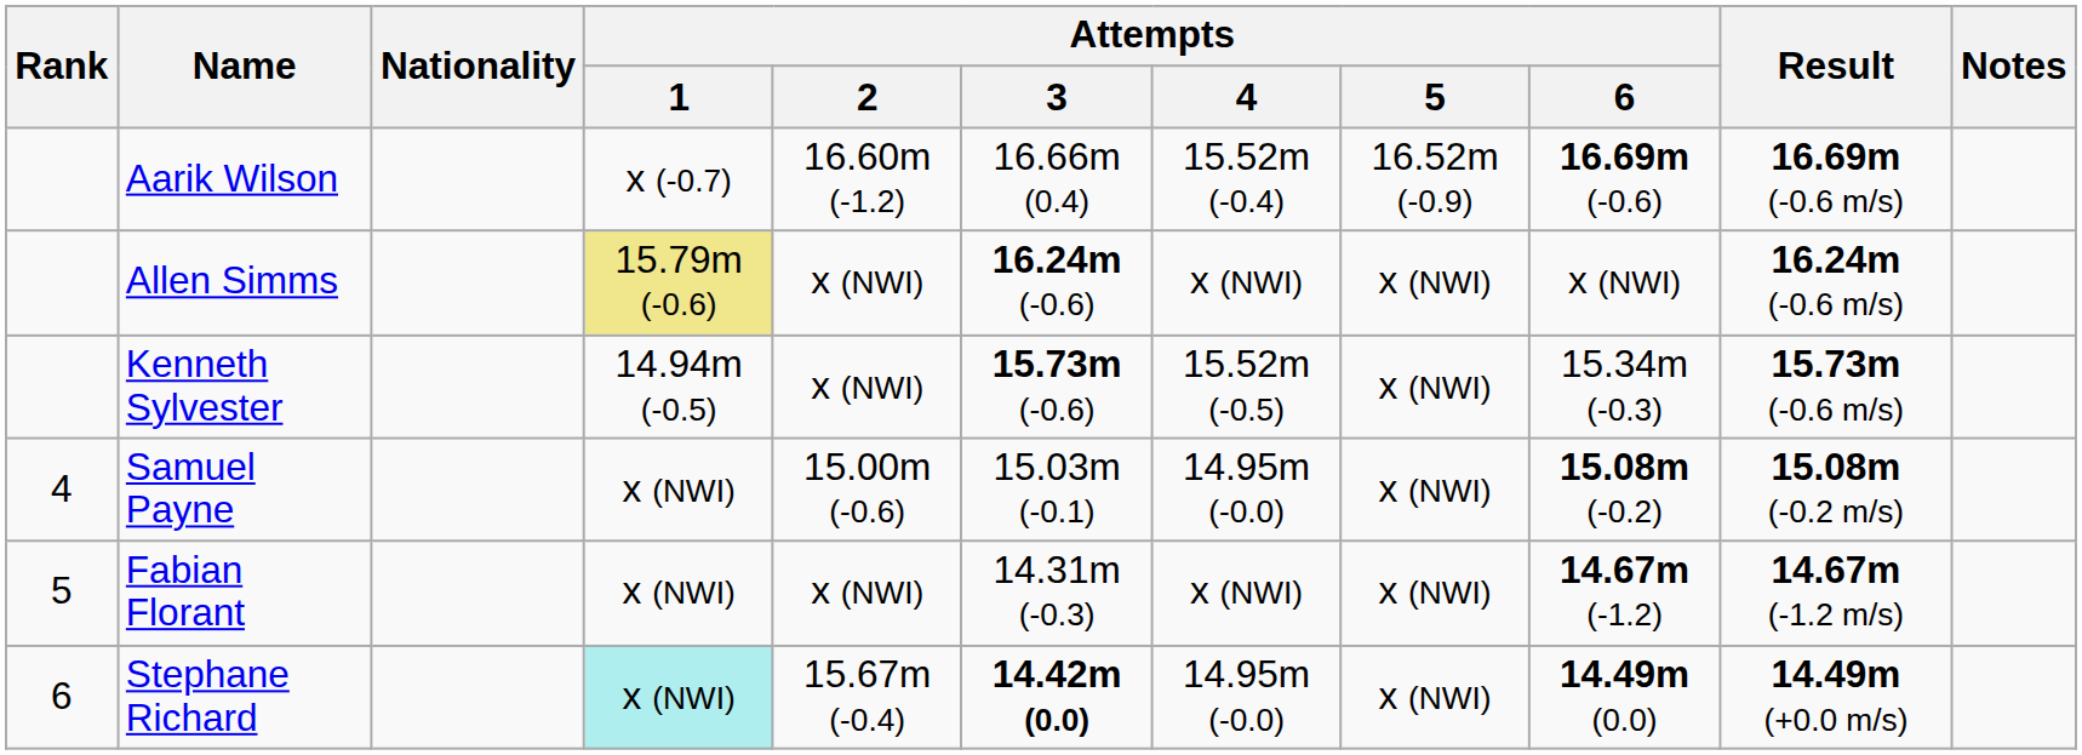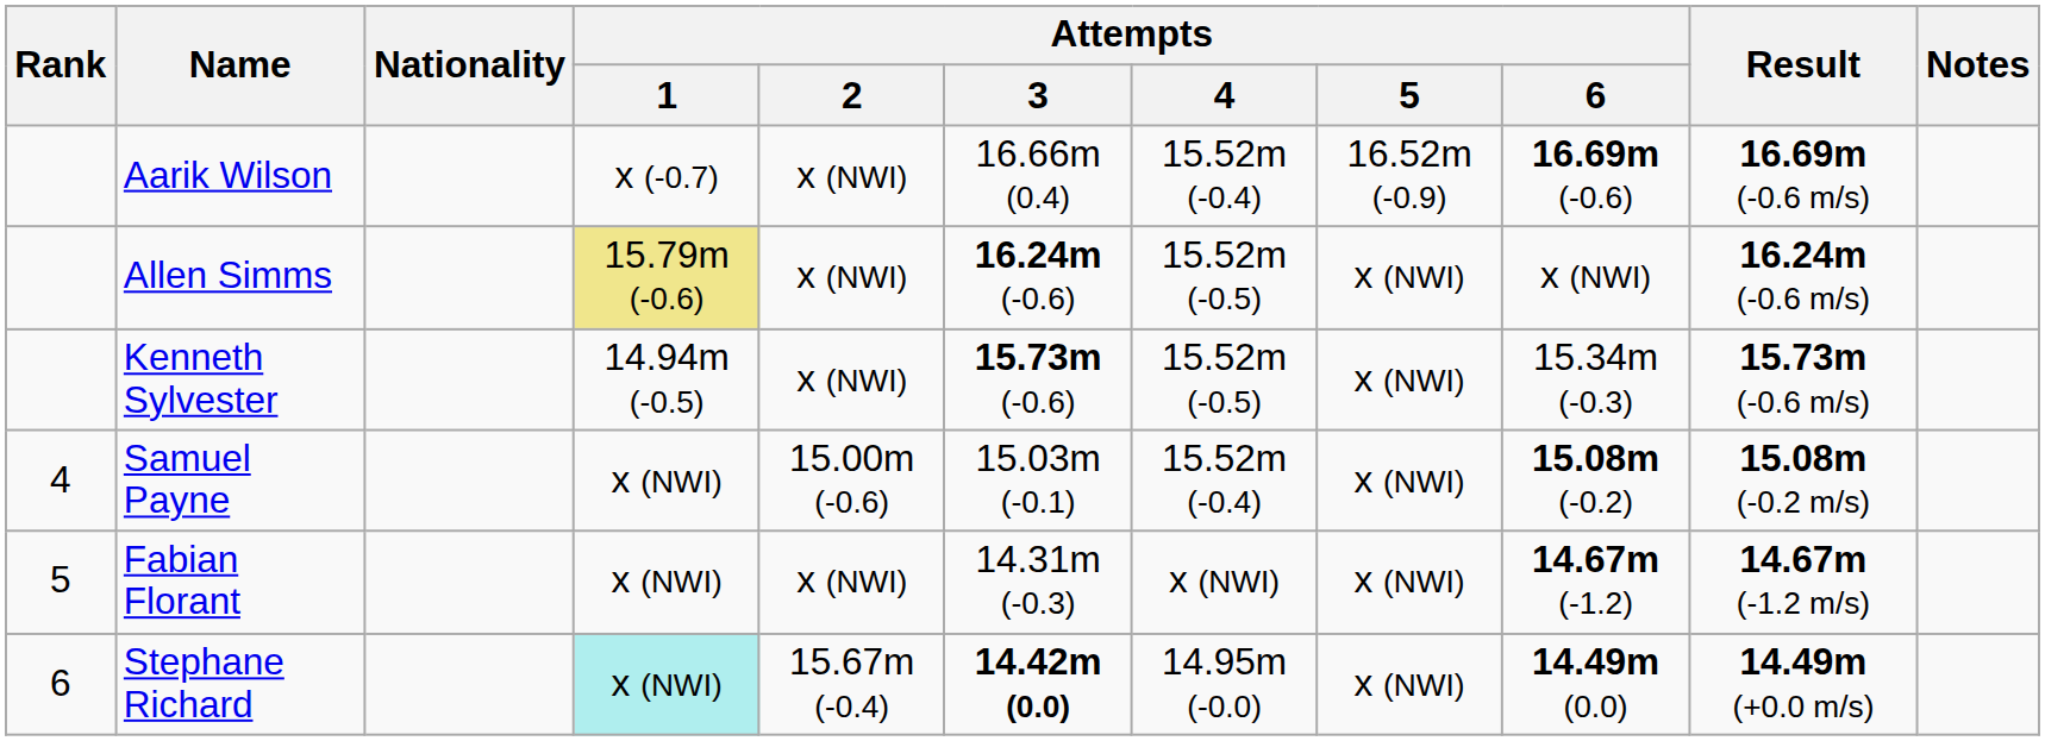Aarik Wilson | Attempts / 2: 16.60m (-1.2) -> x (NWI)
Allen Simms | Attempts / 4: x (NWI) -> 15.52m (-0.5)
Samuel Payne | Attempts / 4: 14.95m (-0.0) -> 15.52m (-0.4)
